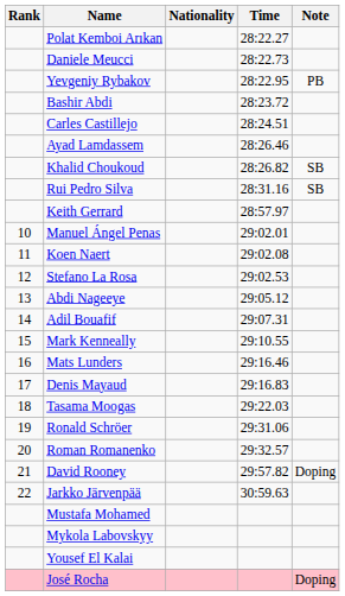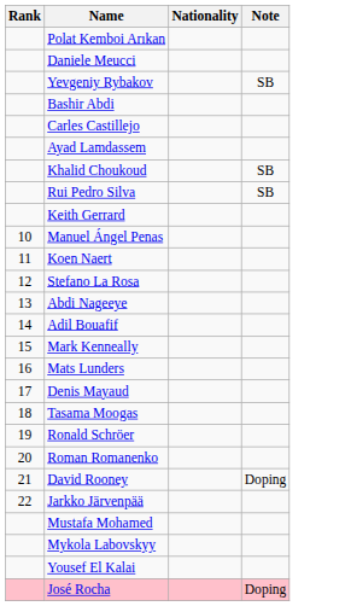- column: Time | 28:22.27 | 28:22.73 | 28:22.95 | 28:23.72 | 28:24.51 | 28:26.46 | 28:26.82 | 28:31.16 | 28:57.97 | 29:02.01 | 29:02.08 | 29:02.53 | 29:05.12 | 29:07.31 | 29:10.55 | 29:16.46 | 29:16.83 | 29:22.03 | 29:31.06 | 29:32.57 | 29:57.82 | 30:59.63
Yevgeniy Rybakov | Note: PB -> SB
